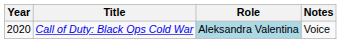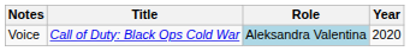columns swapped: Year <-> Notes
